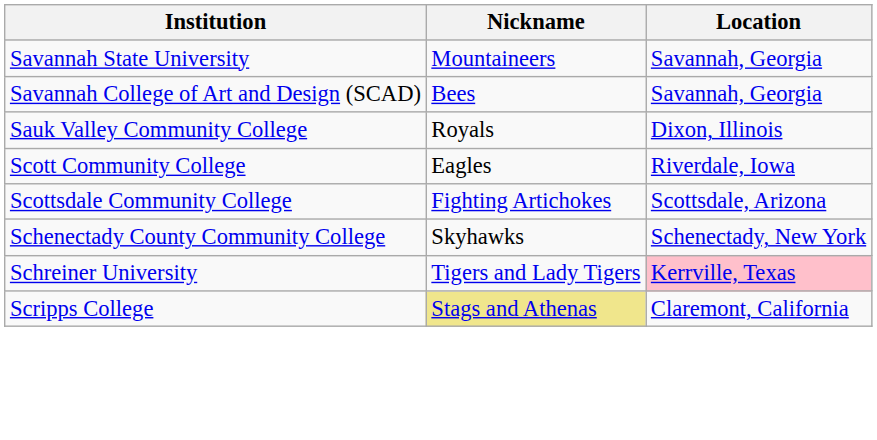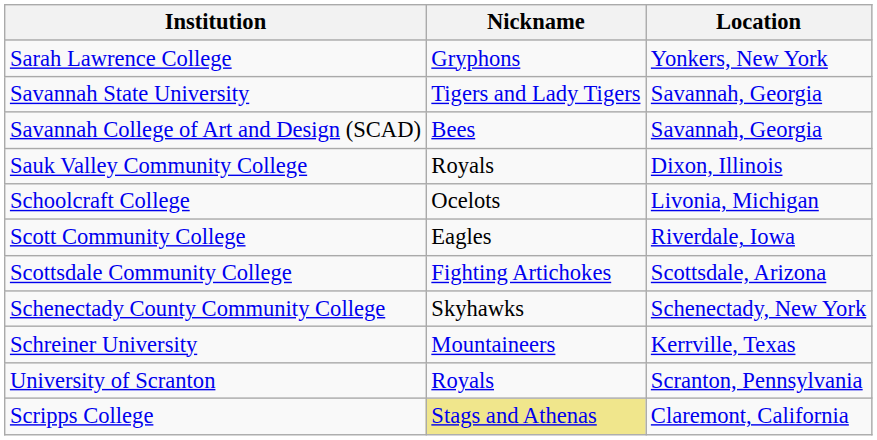+ row: Sarah Lawrence College | Gryphons | Yonkers, New York
Savannah State University | Nickname: Mountaineers -> Tigers and Lady Tigers
+ row: Schoolcraft College | Ocelots | Livonia, Michigan
Schreiner University | Nickname: Tigers and Lady Tigers -> Mountaineers
Schreiner University | Location: pink background -> no background
+ row: University of Scranton | Royals | Scranton, Pennsylvania
